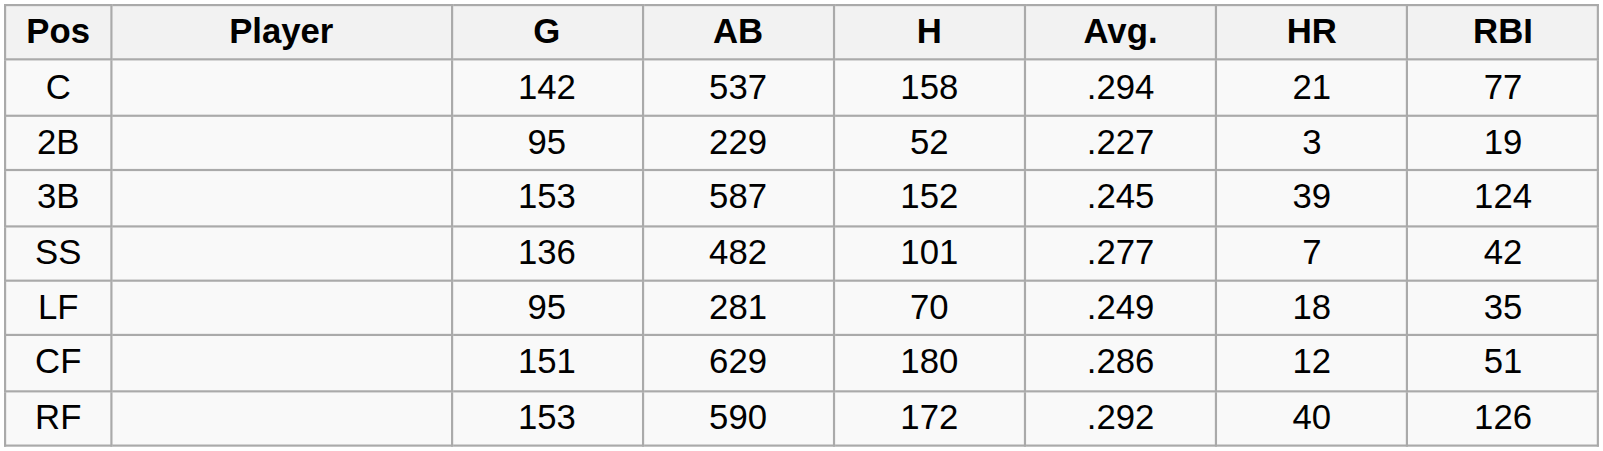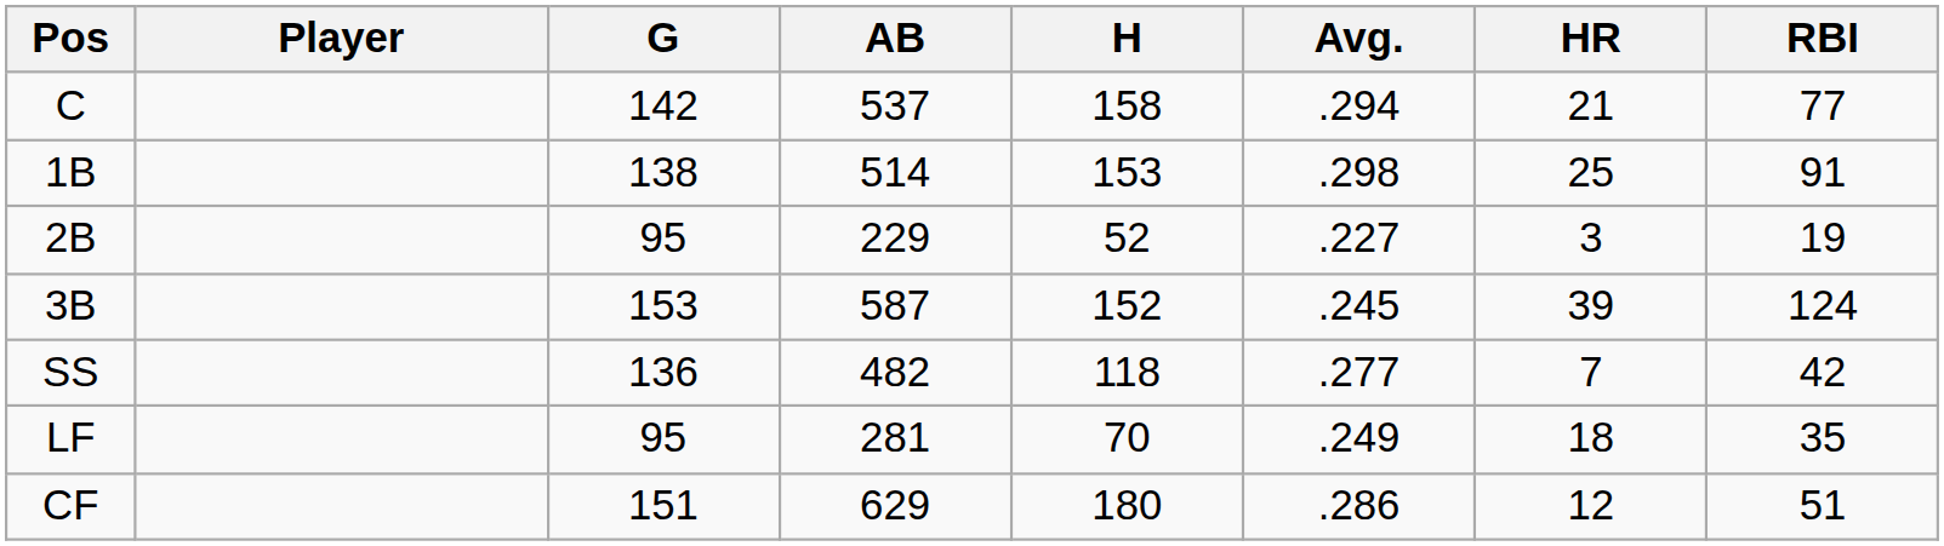+ row: 1B | 138 | 514 | 153 | .298 | 25 | 91
SS | H: 101 -> 118
- row: RF | 153 | 590 | 172 | .292 | 40 | 126
